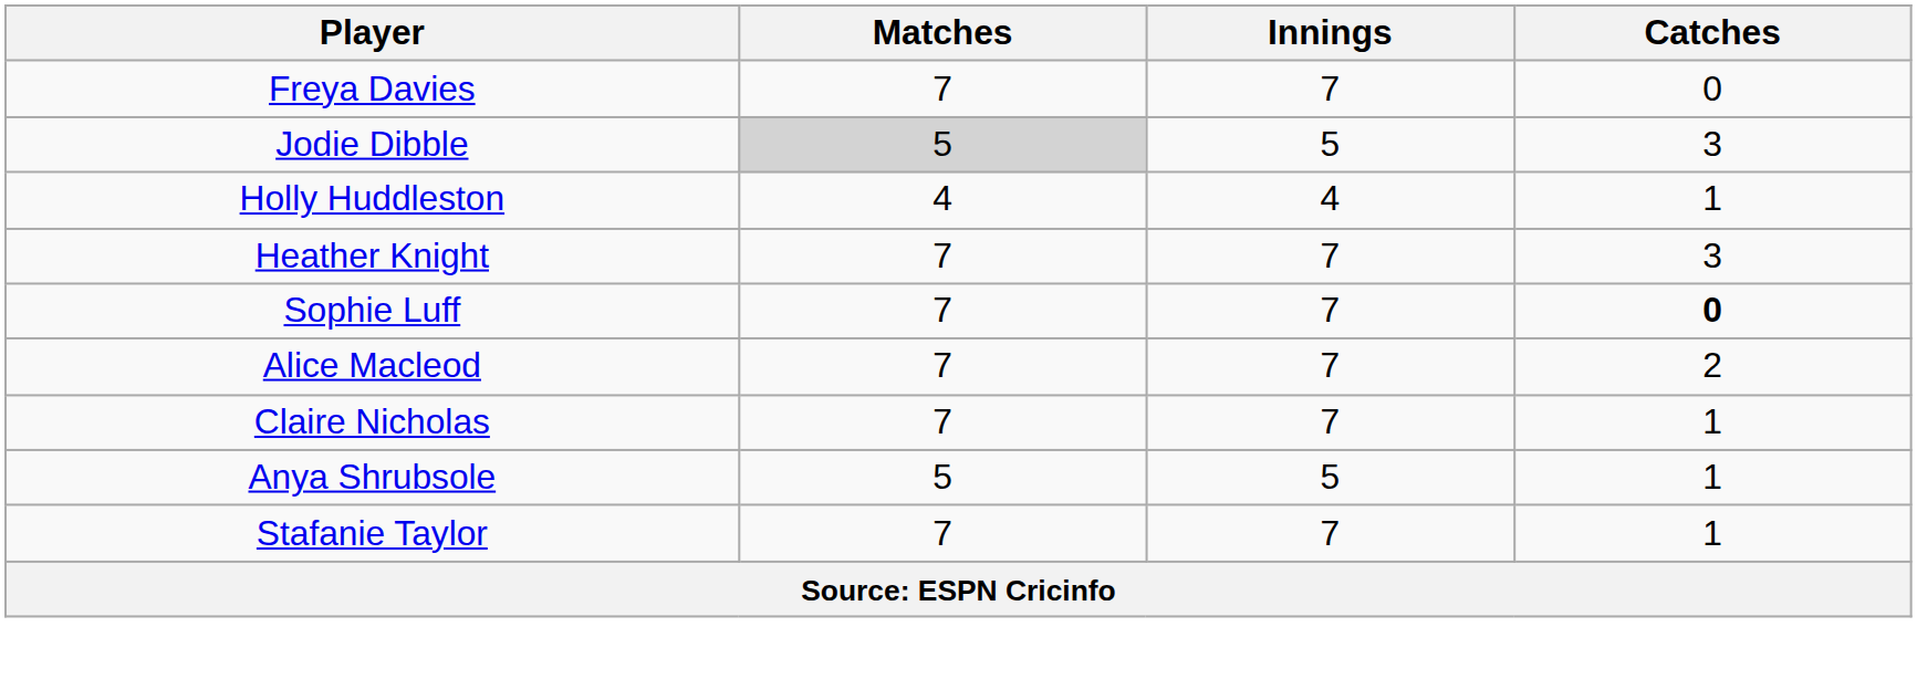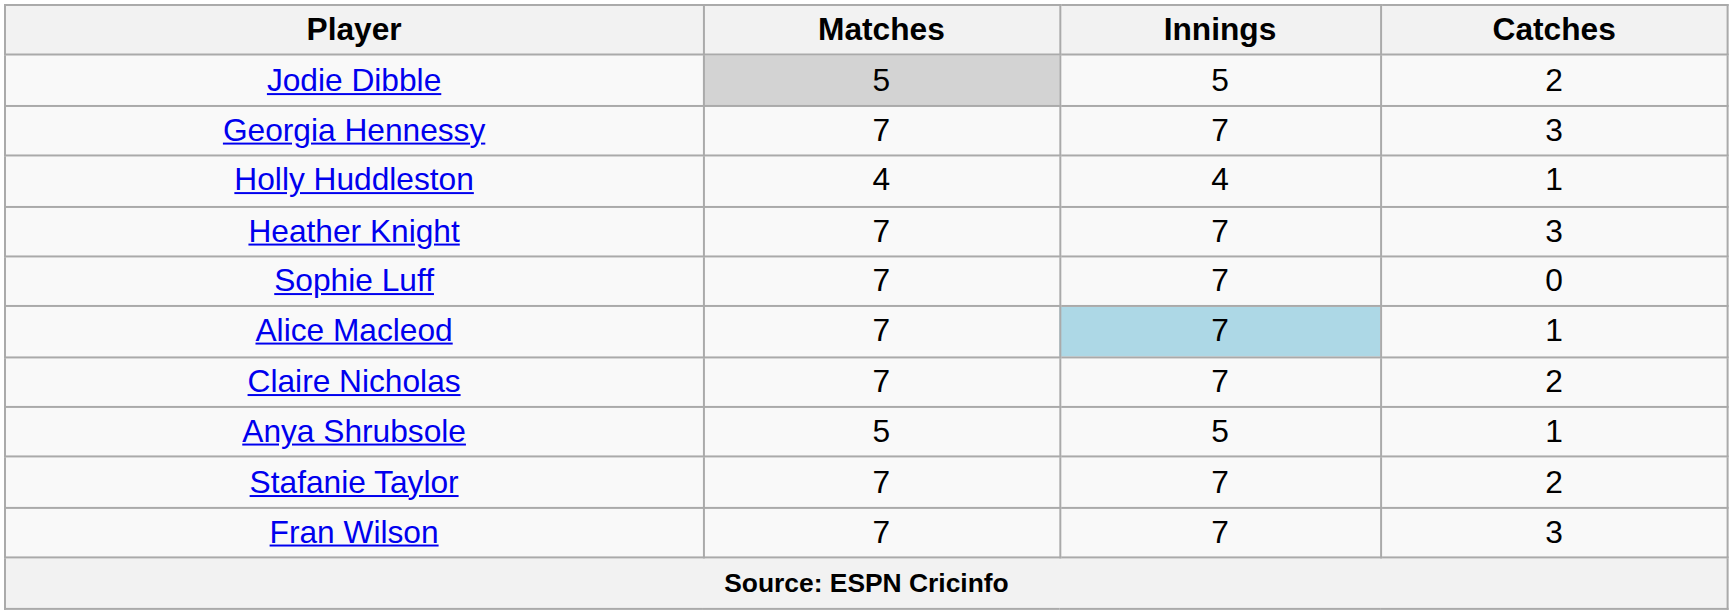- row: Freya Davies | 7 | 7 | 0
Jodie Dibble | Catches: 3 -> 2
+ row: Georgia Hennessy | 7 | 7 | 3
Sophie Luff | Catches: bold -> normal
Alice Macleod | Innings: no background -> lightblue background
Alice Macleod | Catches: 2 -> 1
Claire Nicholas | Catches: 1 -> 2
Stafanie Taylor | Catches: 1 -> 2
+ row: Fran Wilson | 7 | 7 | 3
